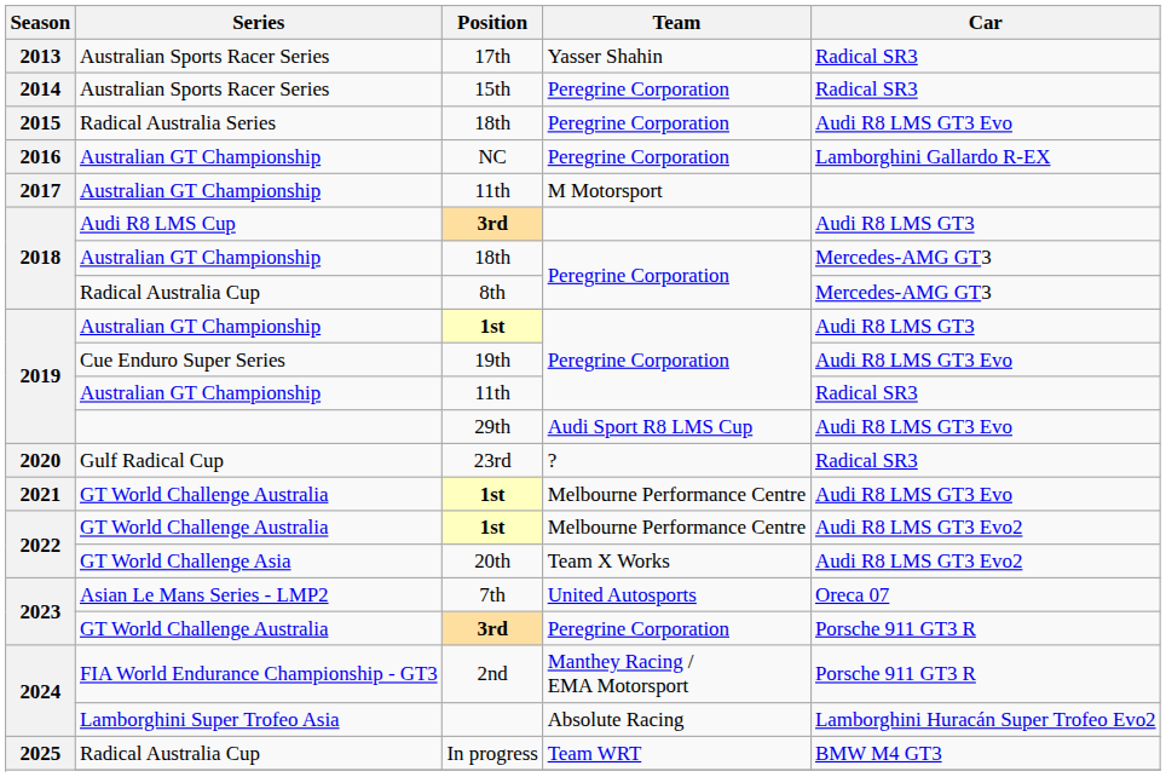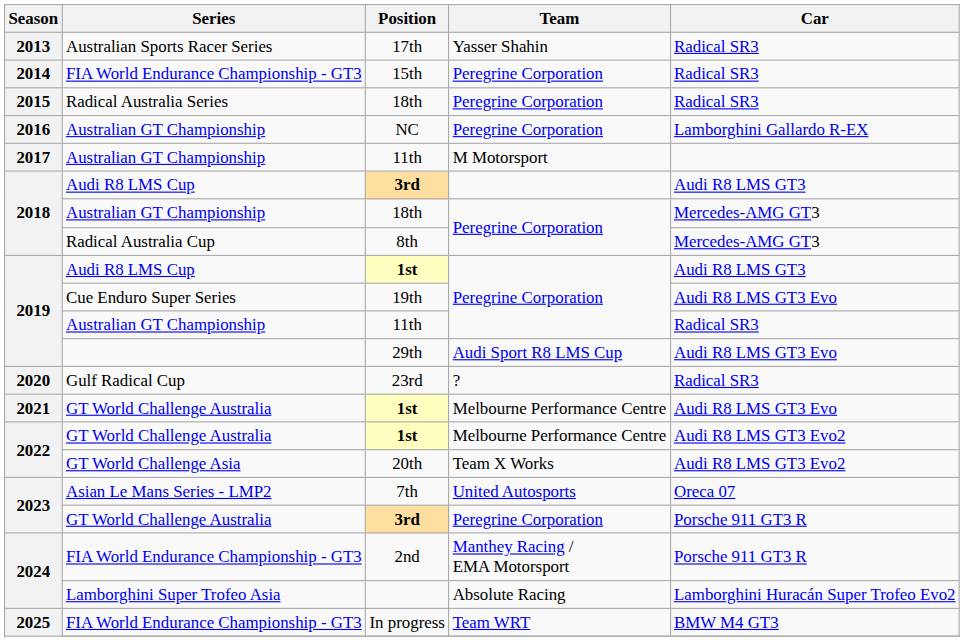15th | Series: Australian Sports Racer Series -> FIA World Endurance Championship - GT3
2015 / 18th | Car: Audi R8 LMS GT3 Evo -> Radical SR3
2019 / 1st | Series: Australian GT Championship -> Audi R8 LMS Cup
In progress | Series: Radical Australia Cup -> FIA World Endurance Championship - GT3
